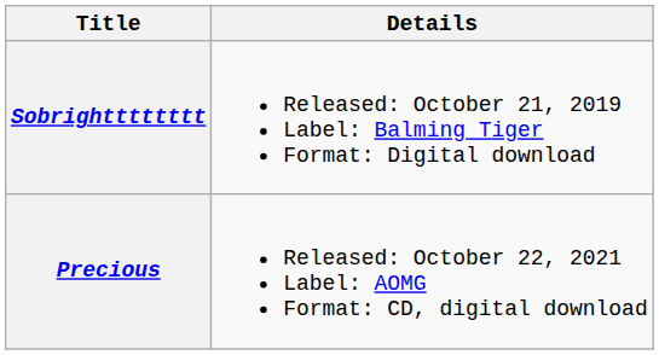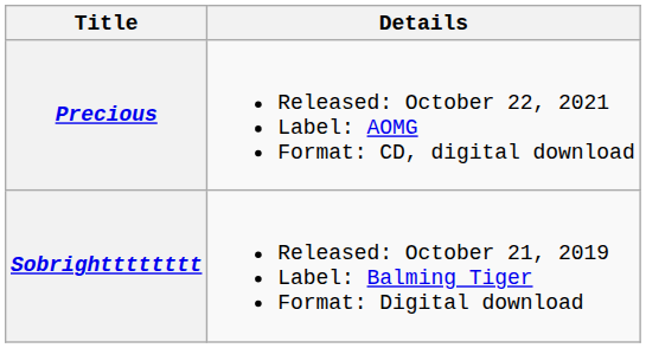rows swapped: Sobrightttttttt <-> Precious
